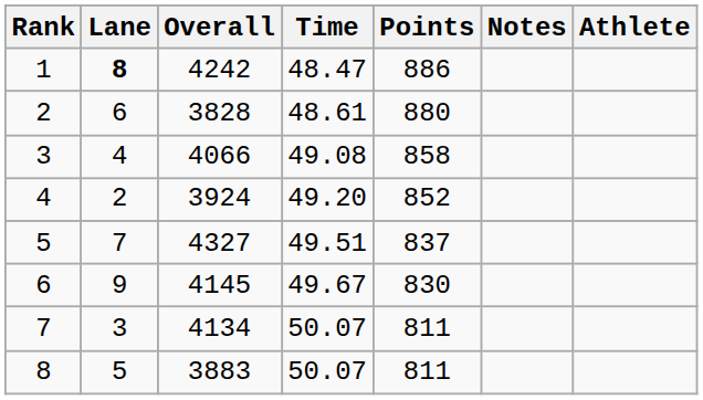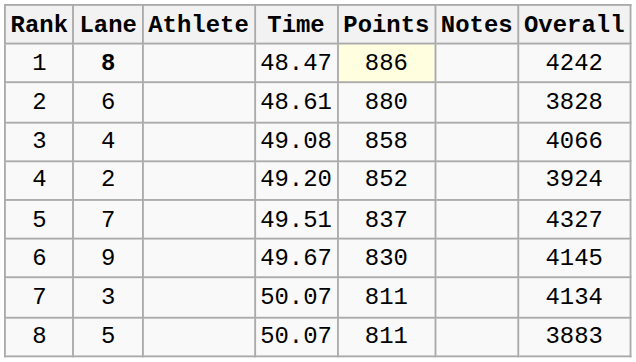columns swapped: Athlete <-> Overall
1 | Points: no background -> lightyellow background
